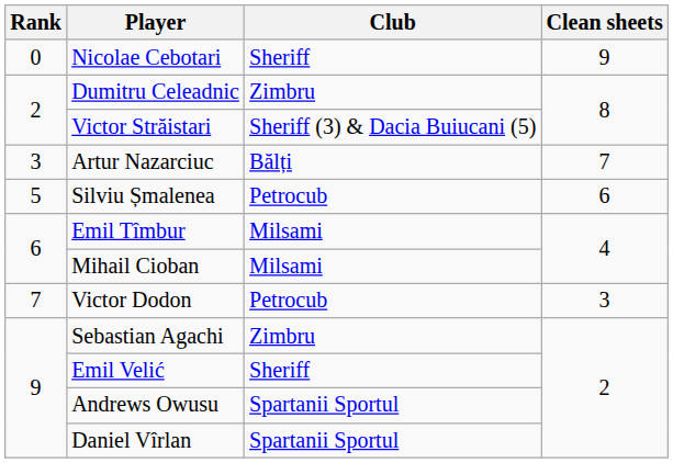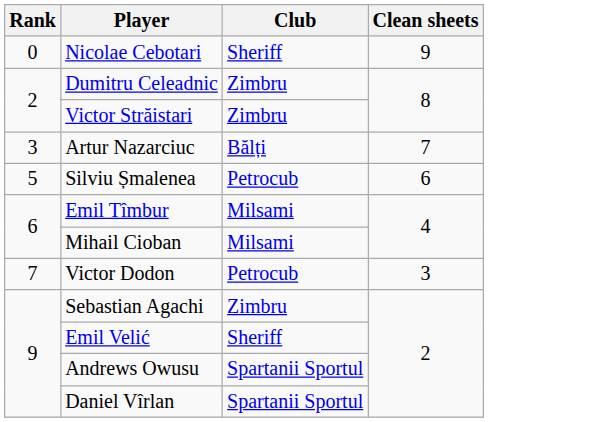Victor Străistari | Club: Sheriff (3) & Dacia Buiucani (5) -> Zimbru
